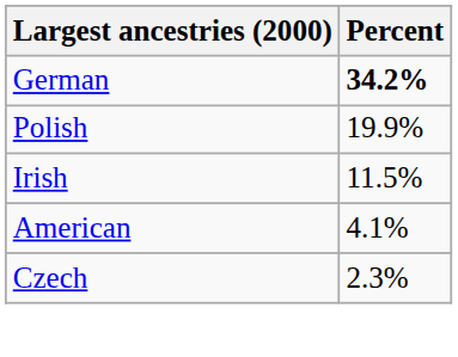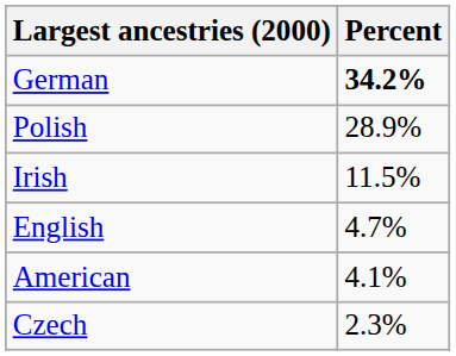Polish | Percent: 19.9% -> 28.9%
+ row: English | 4.7%
